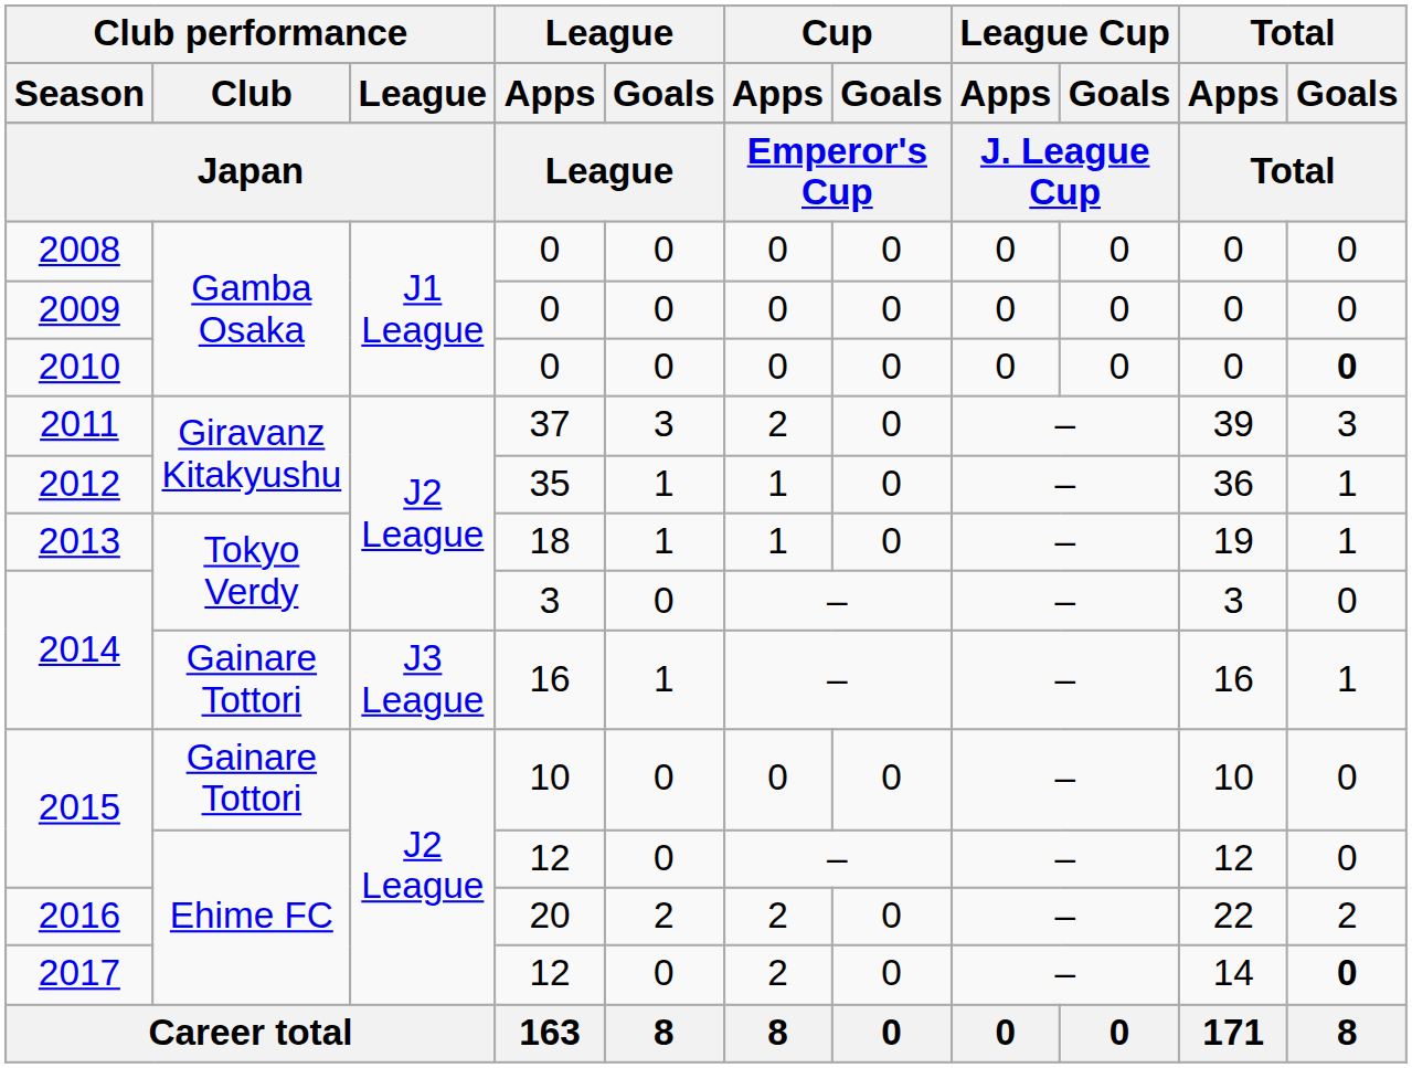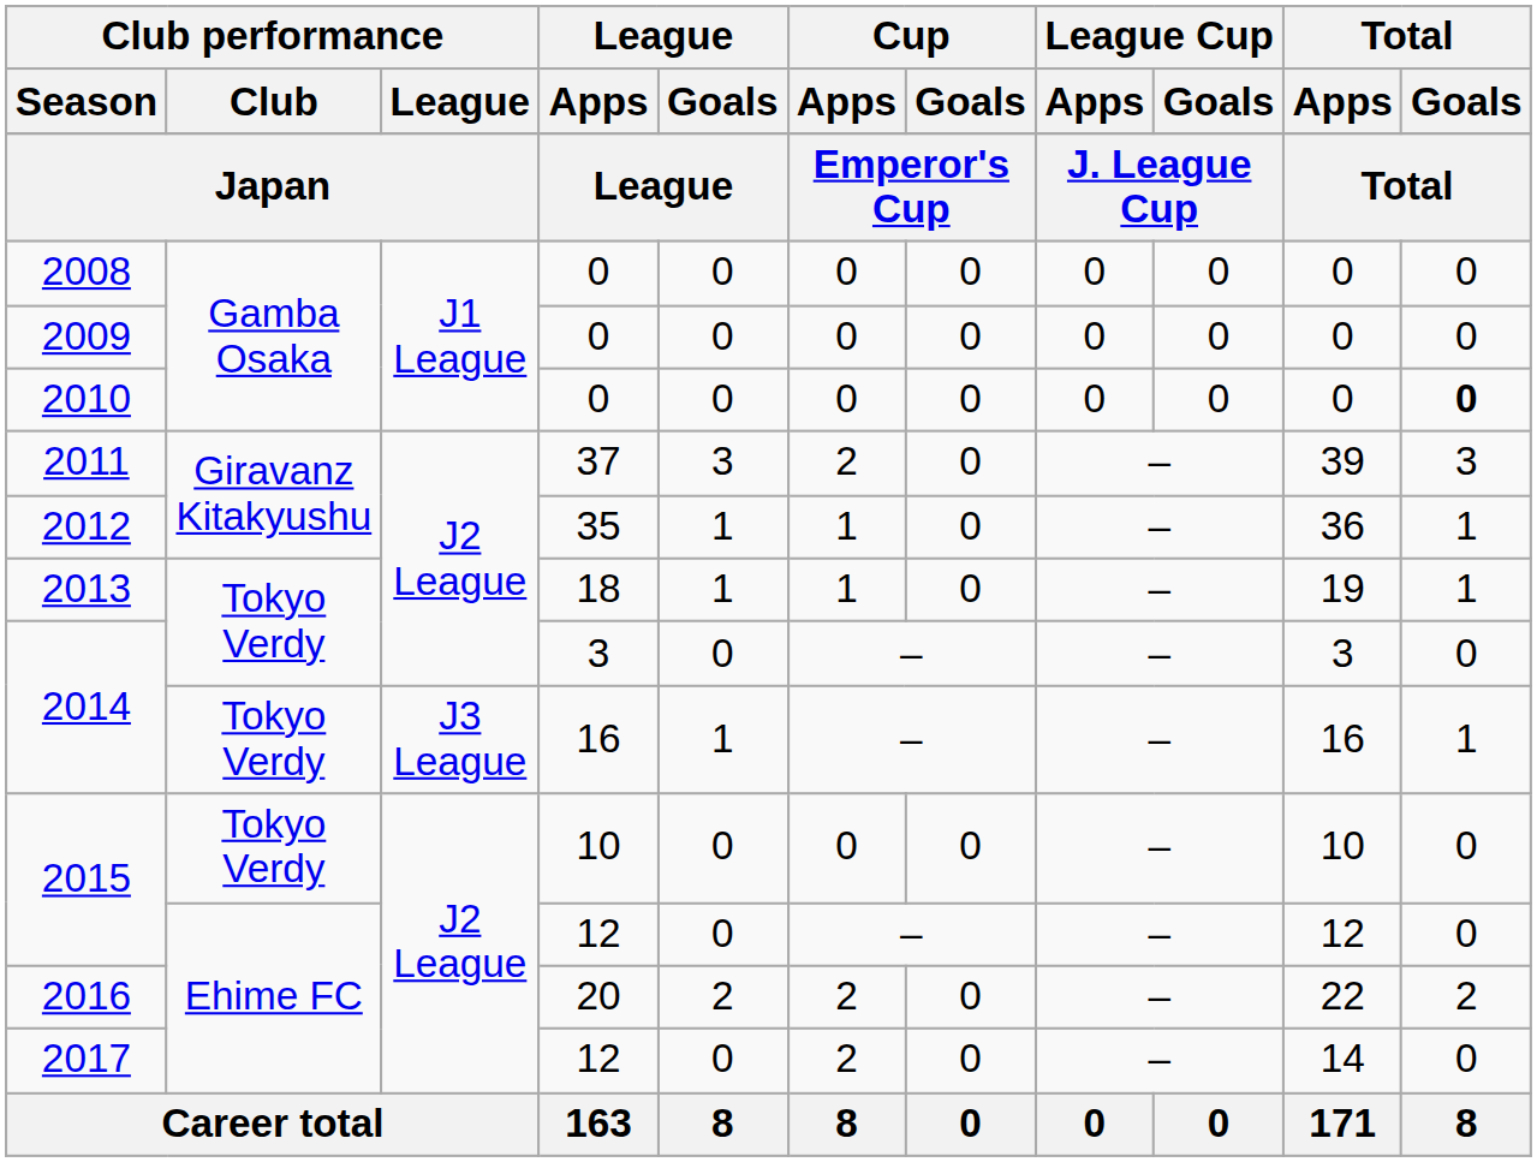2014 / 16 | Club performance / Club: Gainare Tottori -> Tokyo Verdy
2015 / 10 | Club performance / Club: Gainare Tottori -> Tokyo Verdy
2017 | Total / Goals: bold -> normal
